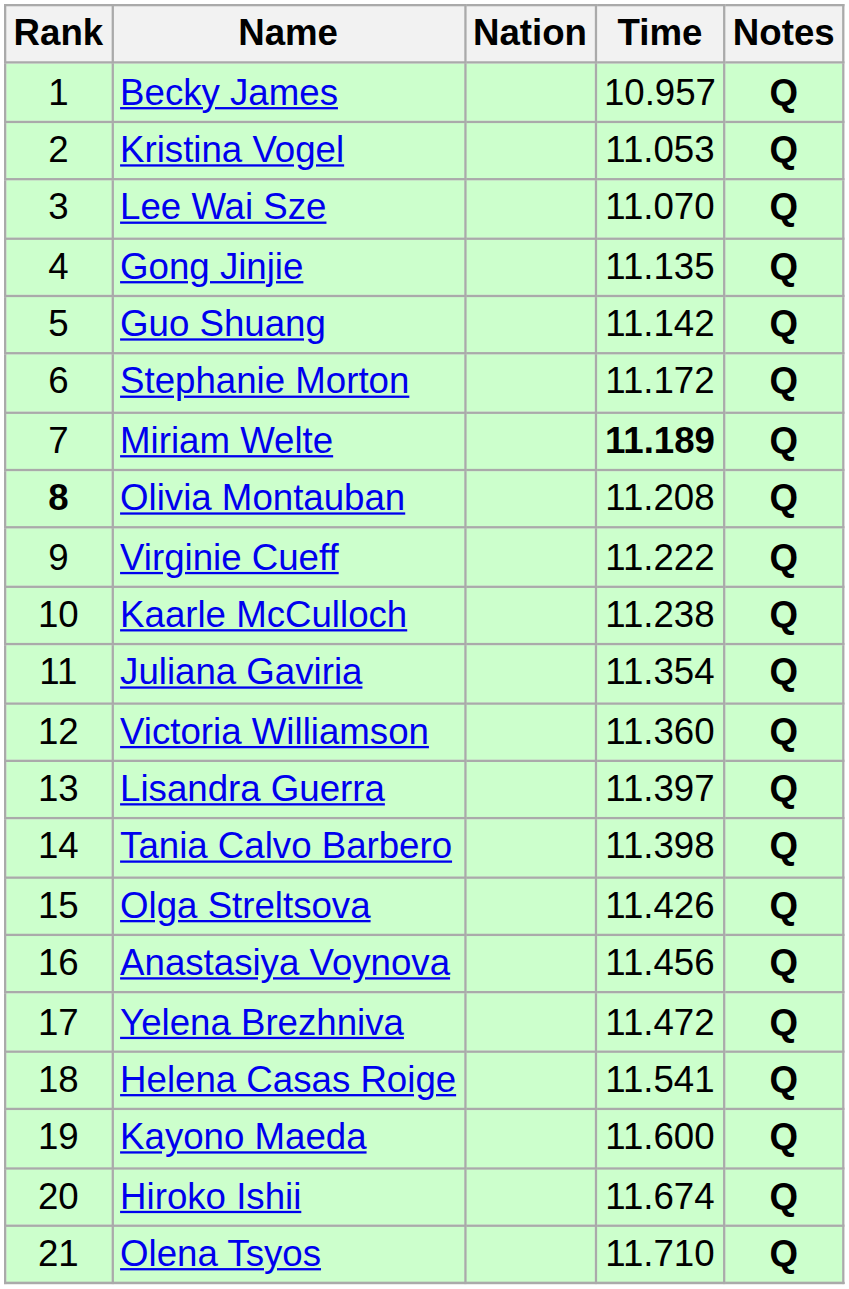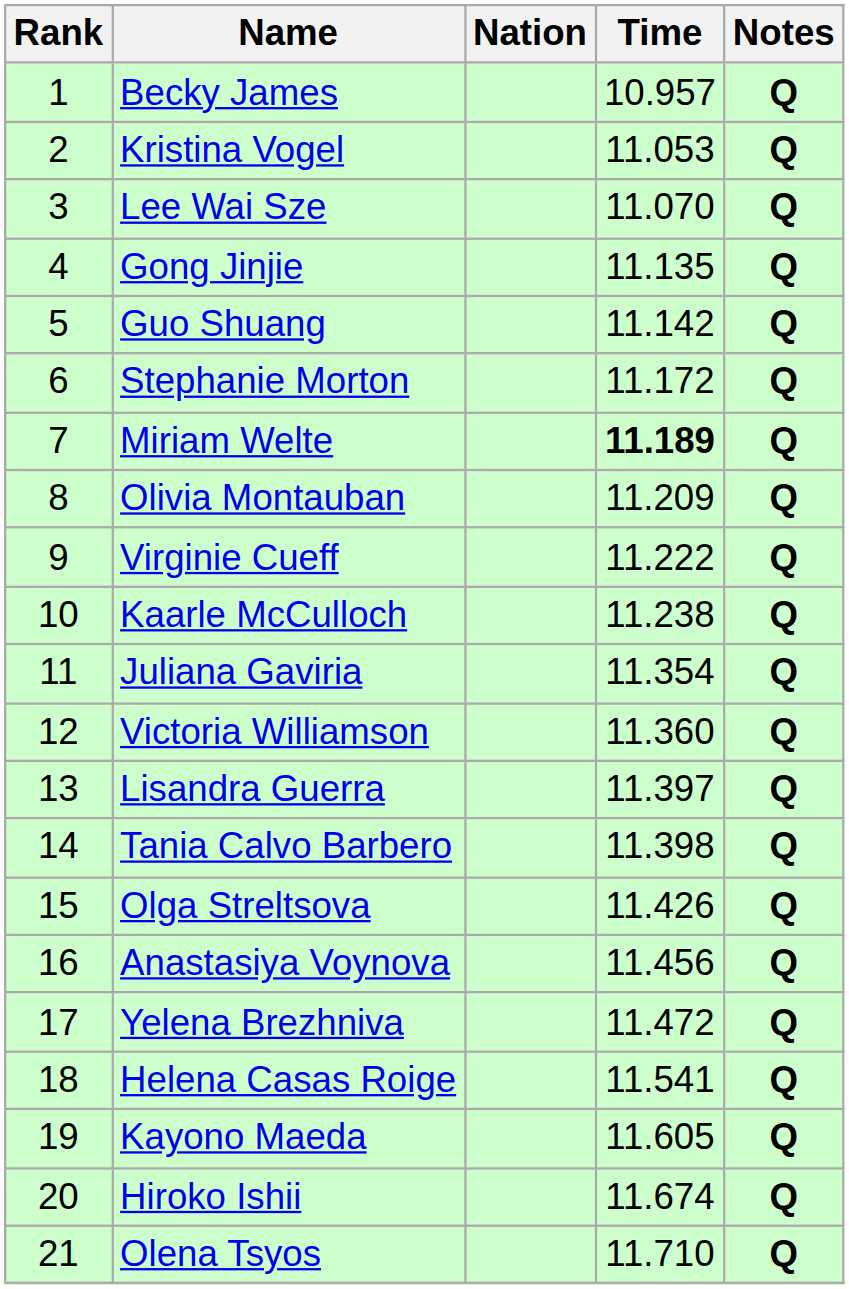Olivia Montauban | Rank: bold -> normal
Olivia Montauban | Time: 11.208 -> 11.209
Kayono Maeda | Time: 11.600 -> 11.605
